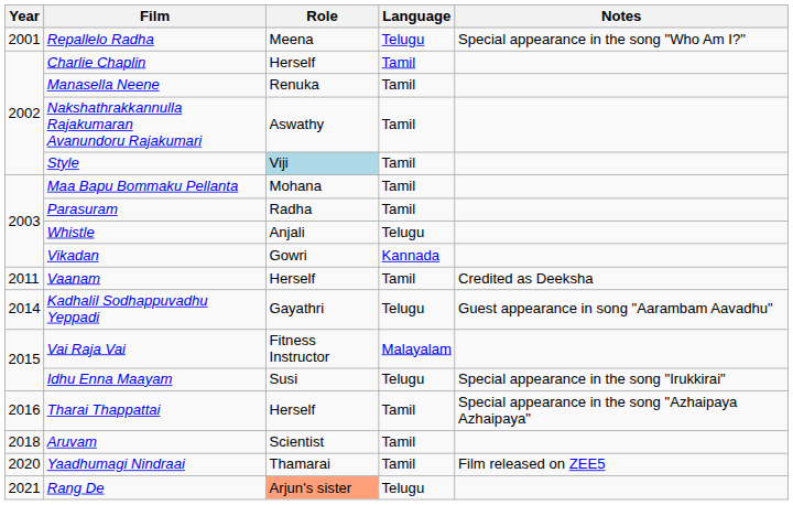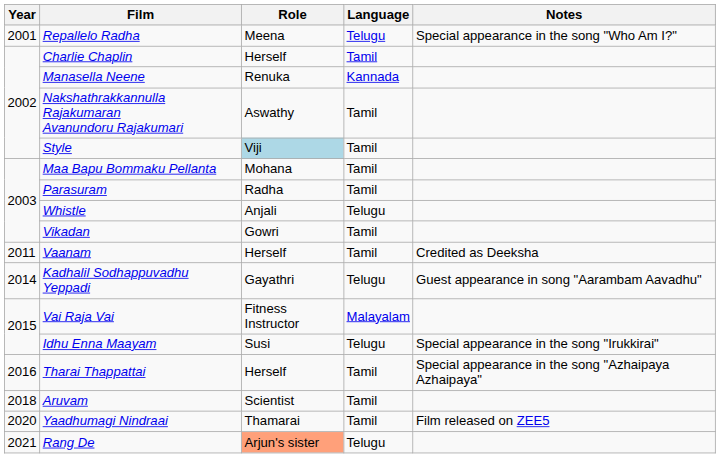Manasella Neene | Language: Tamil -> Kannada
Vikadan | Language: Kannada -> Tamil
